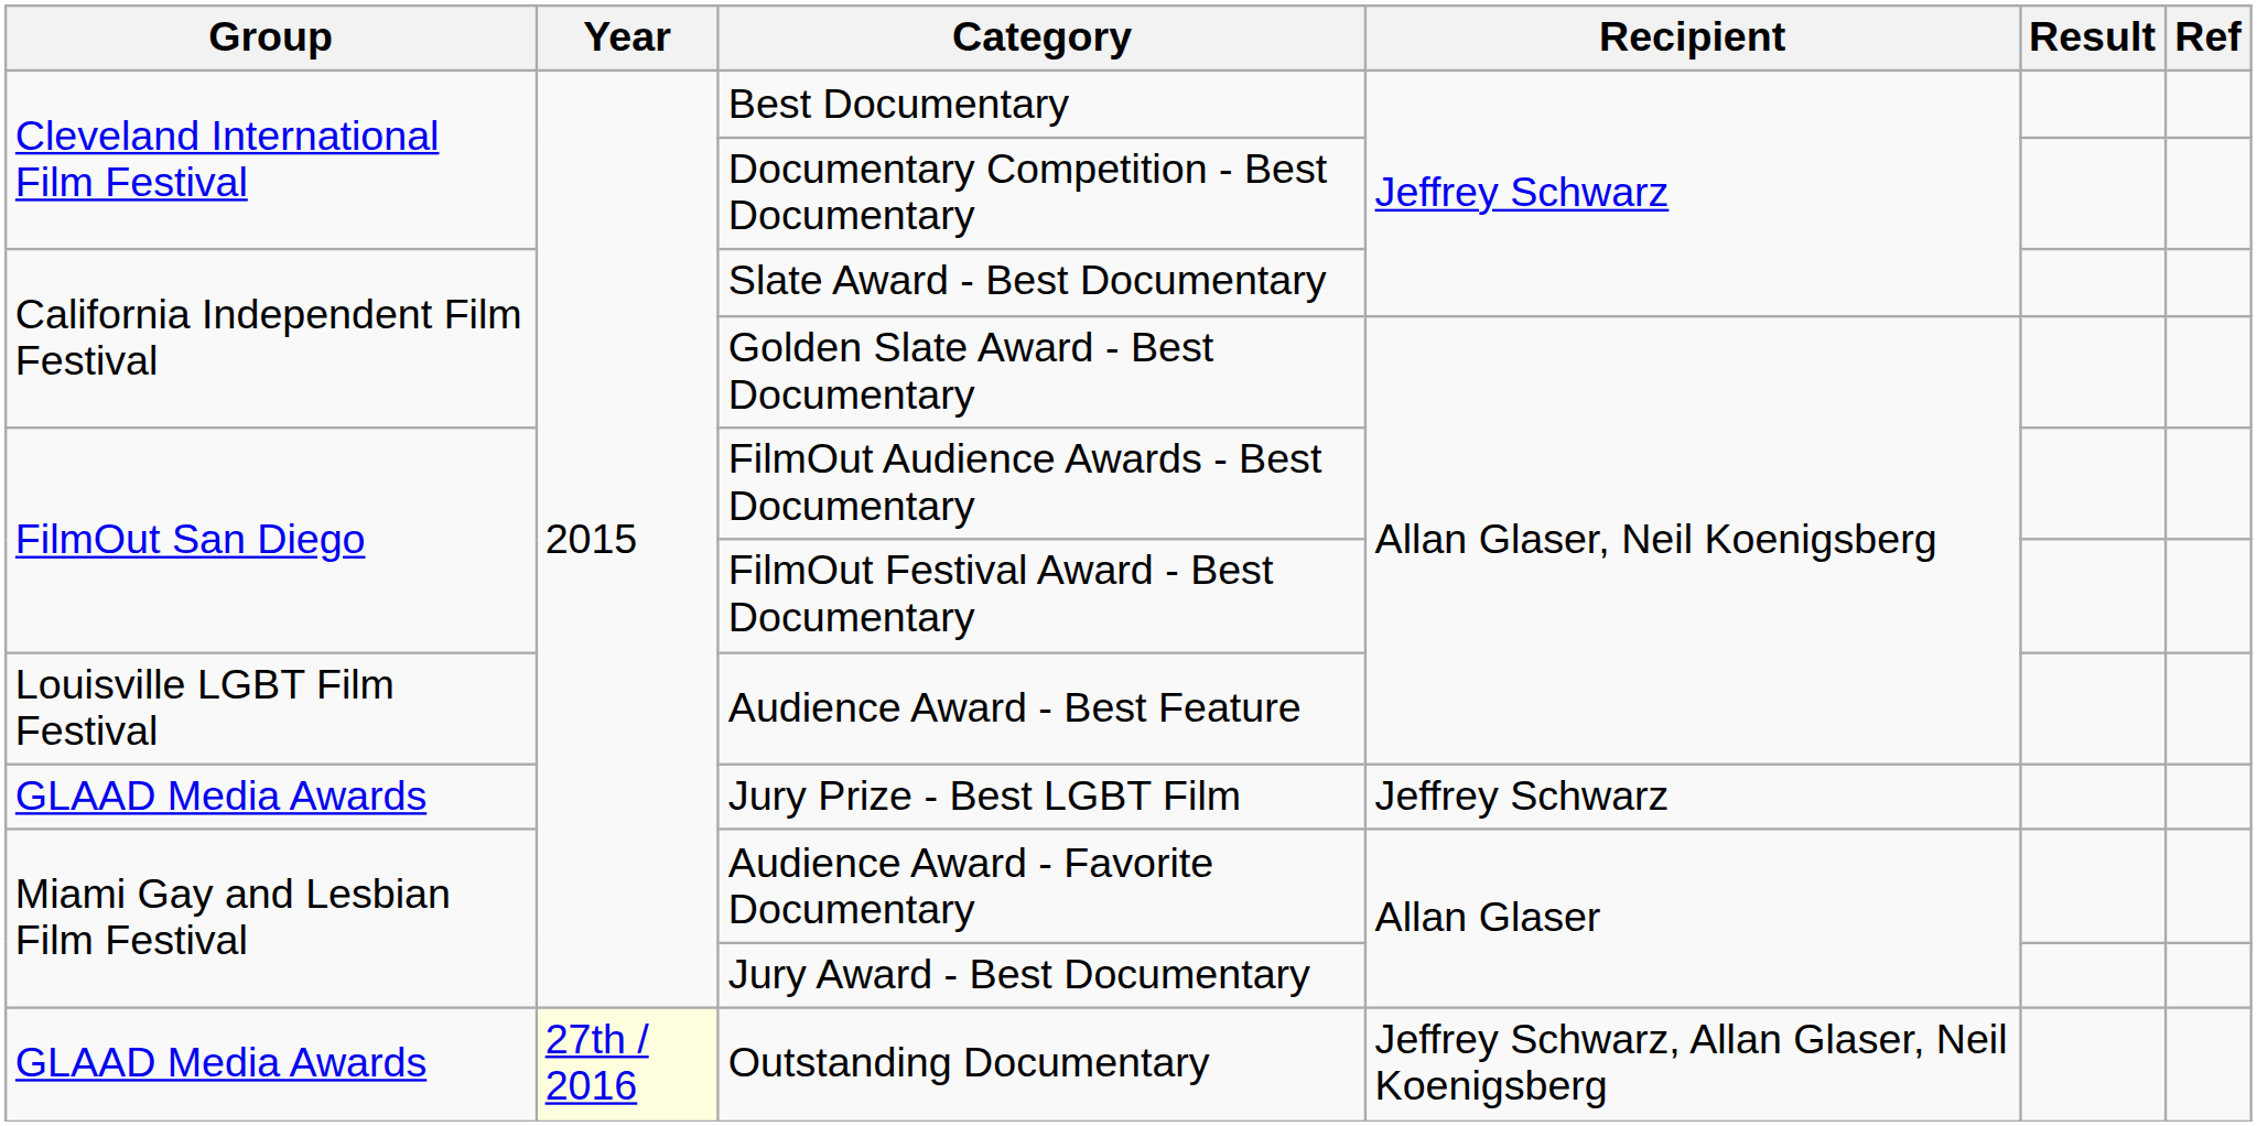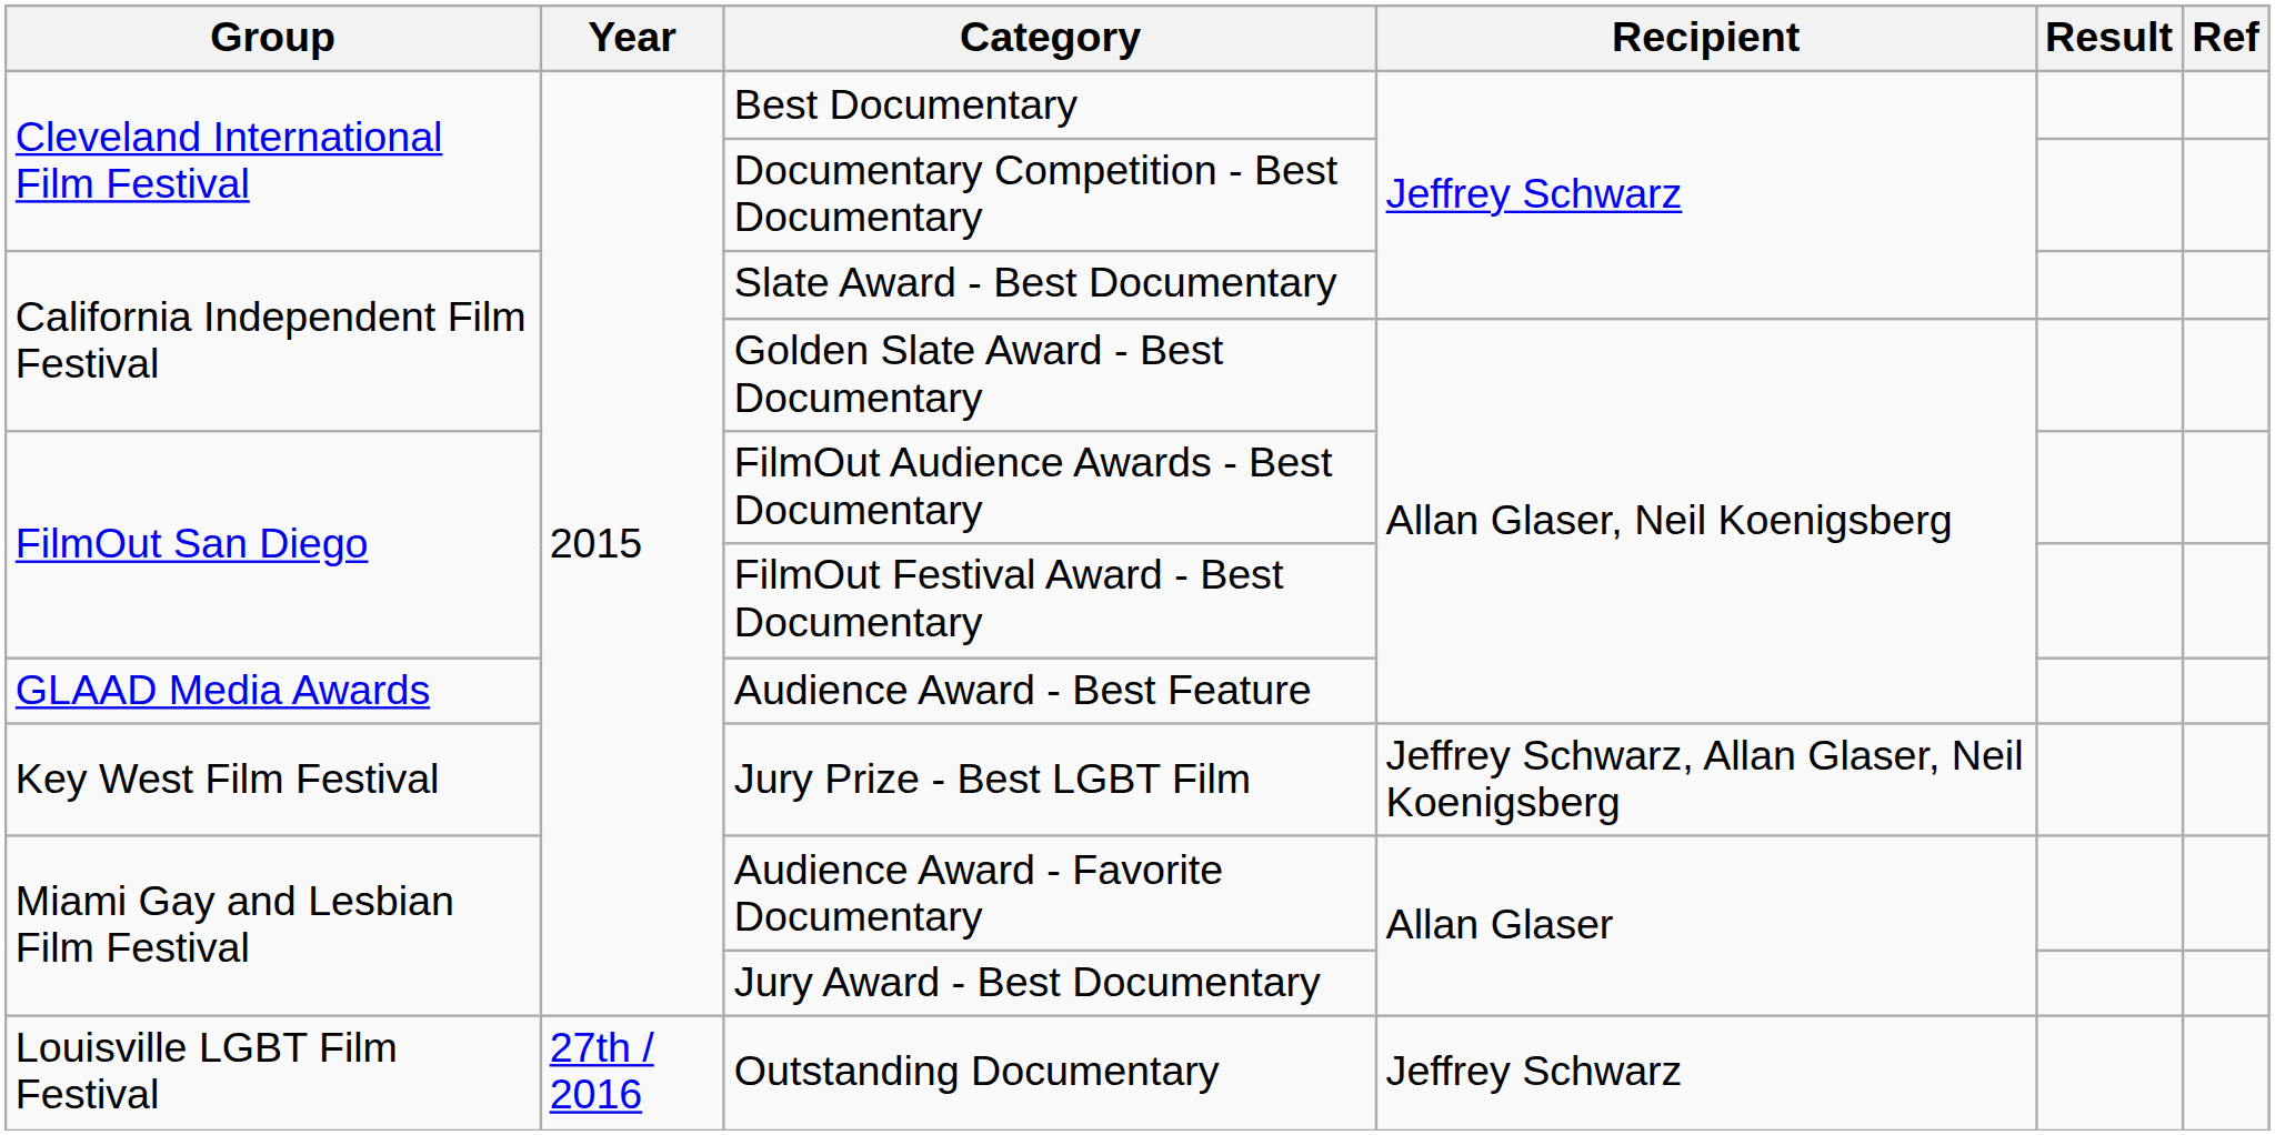Audience Award - Best Feature | Group: Louisville LGBT Film Festival -> GLAAD Media Awards
Jury Prize - Best LGBT Film | Group: GLAAD Media Awards -> Key West Film Festival
Jury Prize - Best LGBT Film | Recipient: Jeffrey Schwarz -> Jeffrey Schwarz, Allan Glaser, Neil Koenigsberg
Outstanding Documentary | Group: GLAAD Media Awards -> Louisville LGBT Film Festival
Outstanding Documentary | Year: lightyellow background -> no background
Outstanding Documentary | Recipient: Jeffrey Schwarz, Allan Glaser, Neil Koenigsberg -> Jeffrey Schwarz
